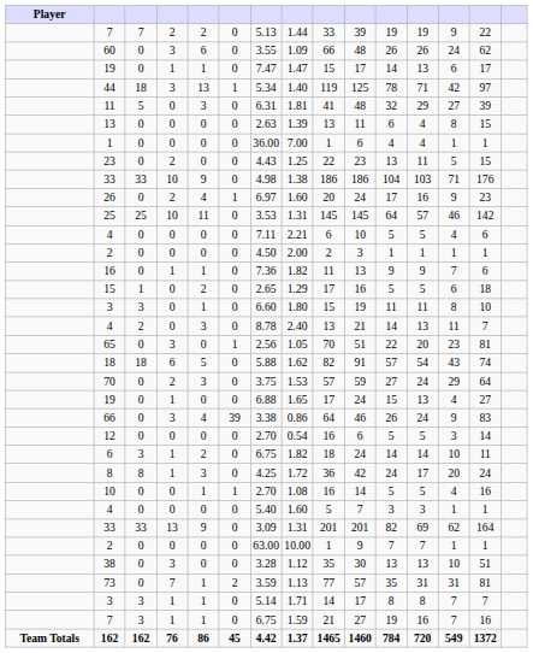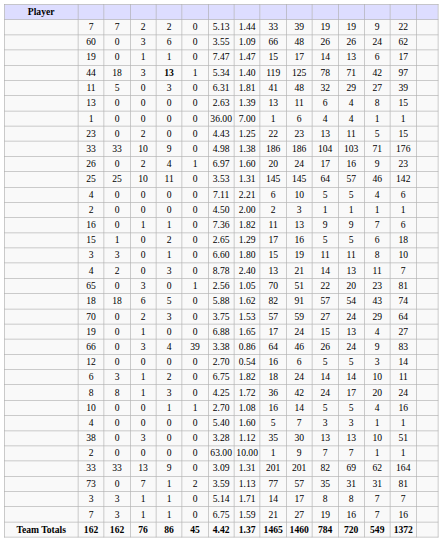44 | column 5: normal -> bold
rows swapped: 38 <-> 33 / 13
